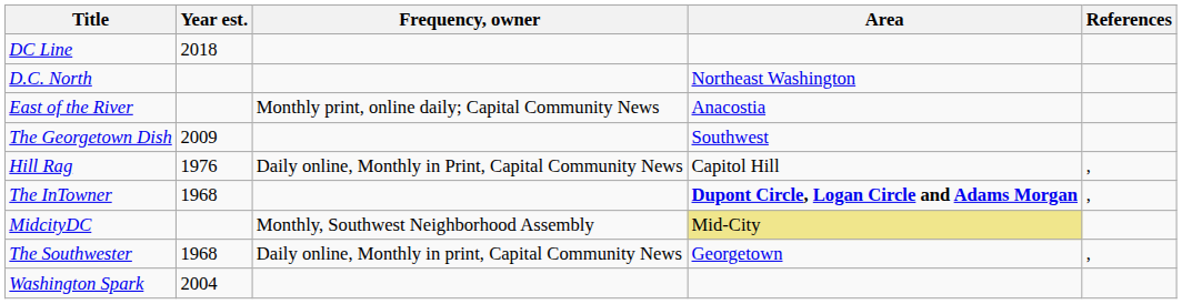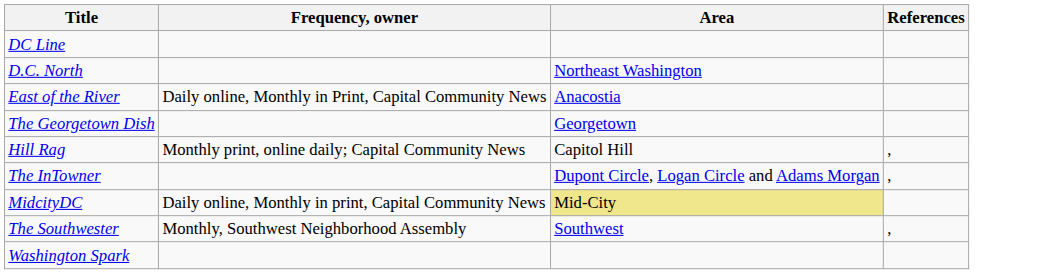- column: Year est. | 2018 | 2009 | 1976 | 1968 | 1968 | 2004
East of the River | Frequency, owner: Monthly print, online daily; Capital Community News -> Daily online, Monthly in Print, Capital Community News
The Georgetown Dish | Area: Southwest -> Georgetown
Hill Rag | Frequency, owner: Daily online, Monthly in Print, Capital Community News -> Monthly print, online daily; Capital Community News
The InTowner | Area: bold -> normal
MidcityDC | Frequency, owner: Monthly, Southwest Neighborhood Assembly -> Daily online, Monthly in print, Capital Community News
The Southwester | Frequency, owner: Daily online, Monthly in print, Capital Community News -> Monthly, Southwest Neighborhood Assembly
The Southwester | Area: Georgetown -> Southwest
